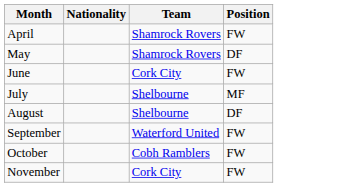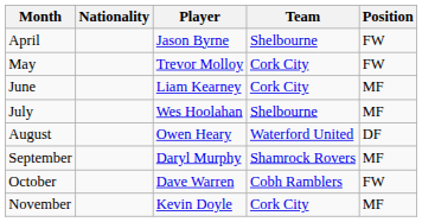+ column: Player | Jason Byrne | Trevor Molloy | Liam Kearney | Wes Hoolahan | Owen Heary | Daryl Murphy | Dave Warren | Kevin Doyle
April | Team: Shamrock Rovers -> Shelbourne
May | Team: Shamrock Rovers -> Cork City
May | Position: DF -> FW
June | Position: FW -> MF
August | Team: Shelbourne -> Waterford United
September | Team: Waterford United -> Shamrock Rovers
September | Position: FW -> MF
November | Position: FW -> MF
